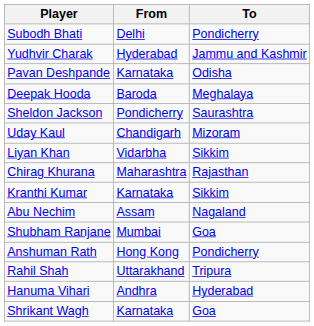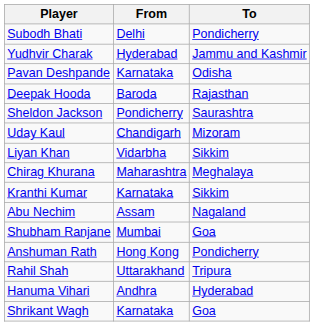Deepak Hooda | To: Meghalaya -> Rajasthan
Chirag Khurana | To: Rajasthan -> Meghalaya
